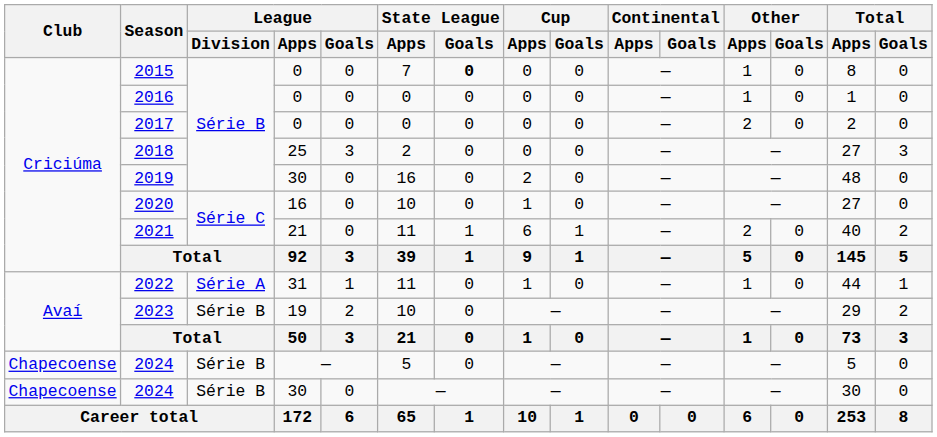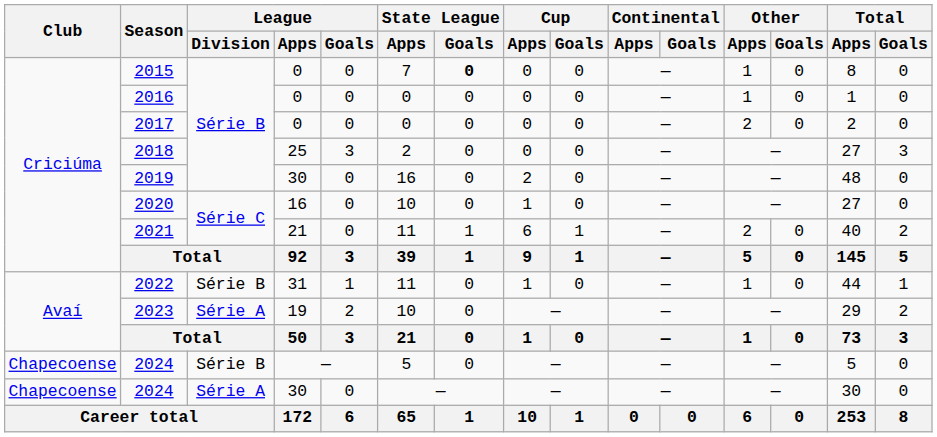2022 | League / Division: Série A -> Série B
2023 | League / Division: Série B -> Série A
2024 / 30 | League / Division: Série B -> Série A
